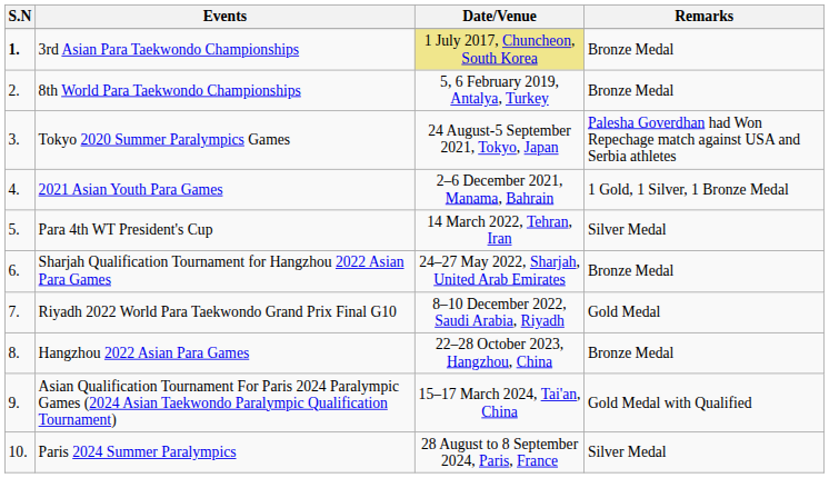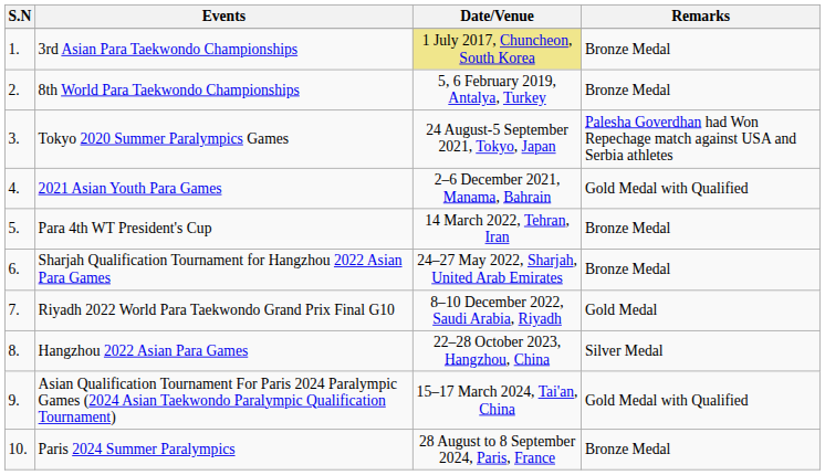3rd Asian Para Taekwondo Championships | S.N: bold -> normal
2021 Asian Youth Para Games | Remarks: 1 Gold, 1 Silver, 1 Bronze Medal -> Gold Medal with Qualified
Para 4th WT President's Cup | Remarks: Silver Medal -> Bronze Medal
Hangzhou 2022 Asian Para Games | Remarks: Bronze Medal -> Silver Medal
Paris 2024 Summer Paralympics | Remarks: Silver Medal -> Bronze Medal
